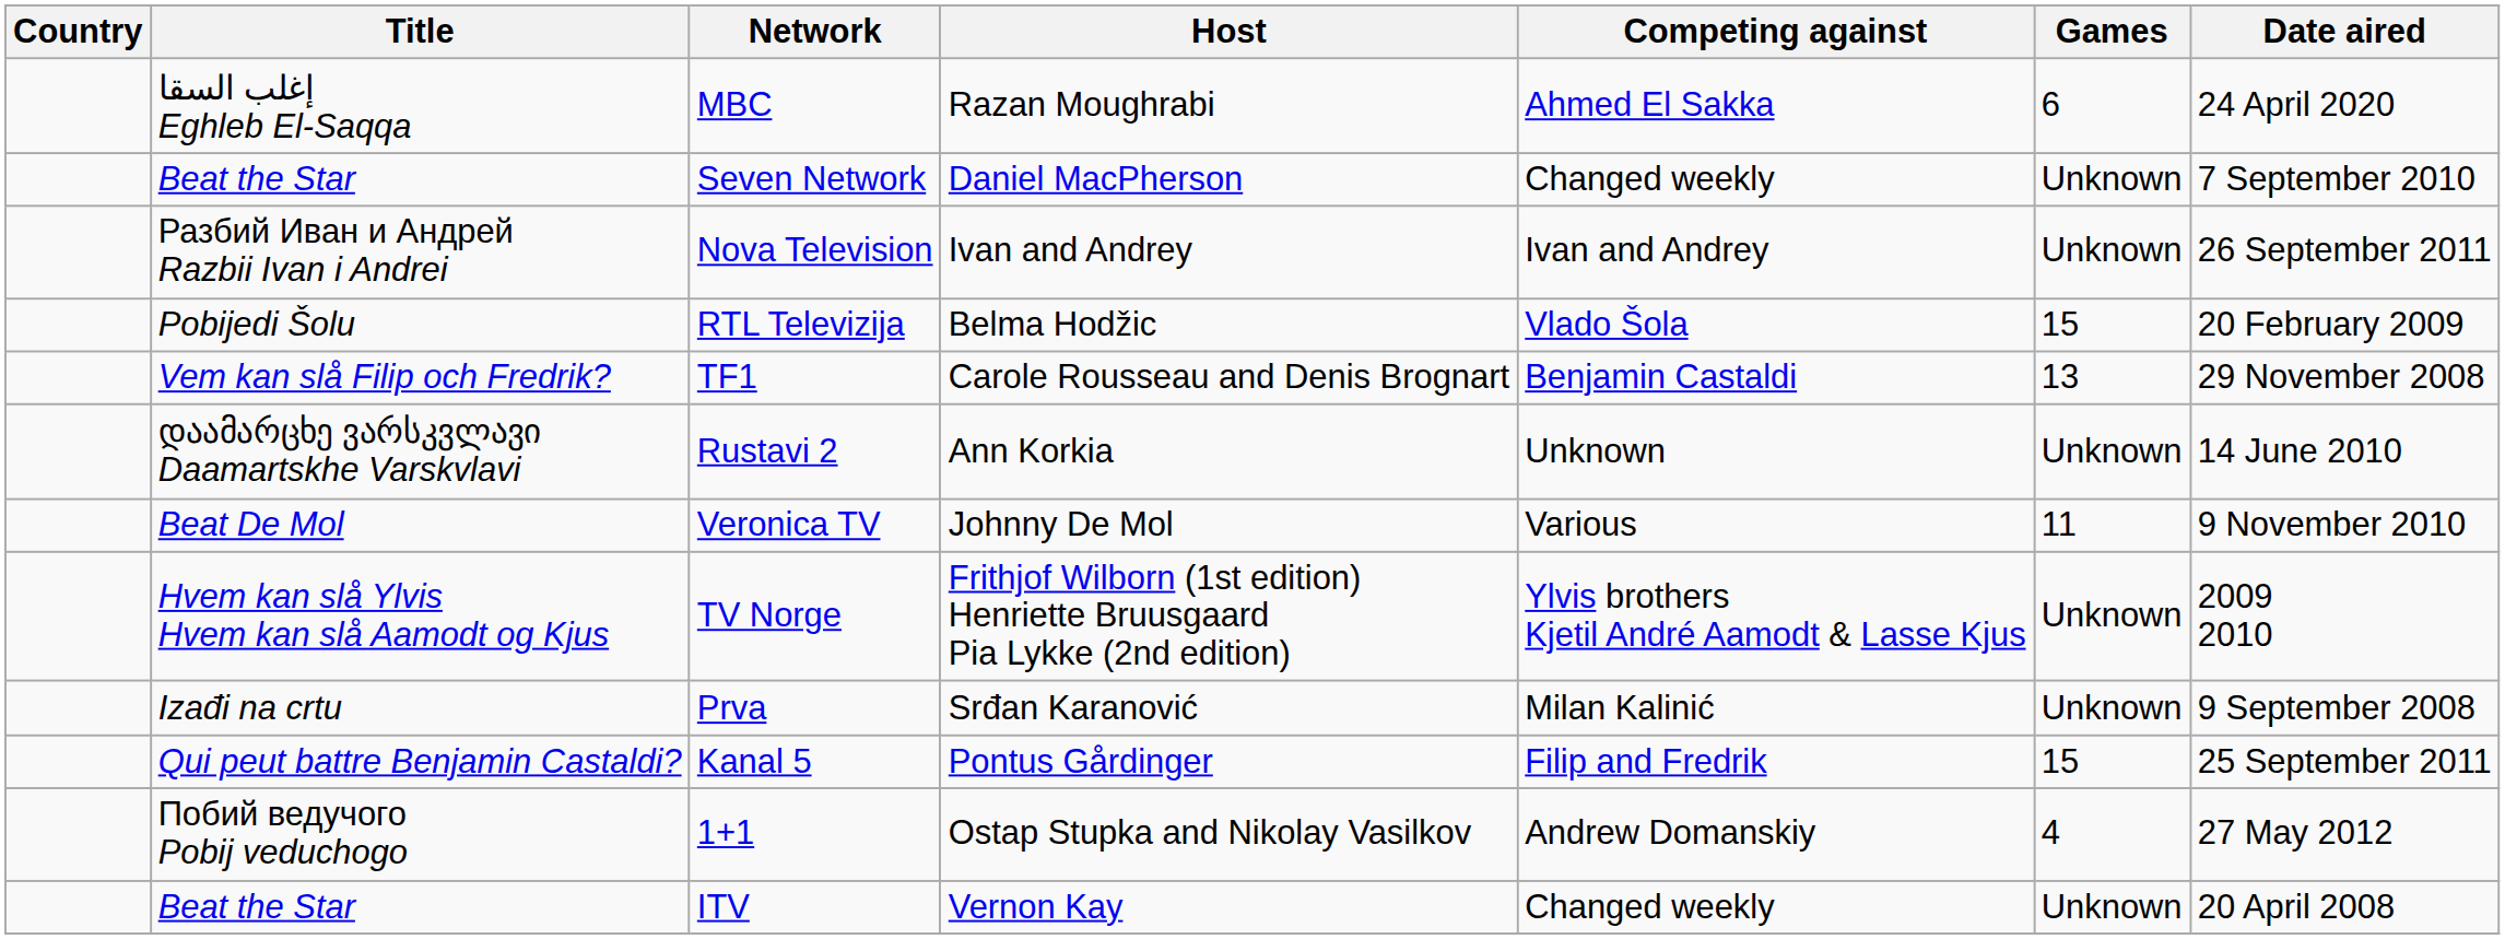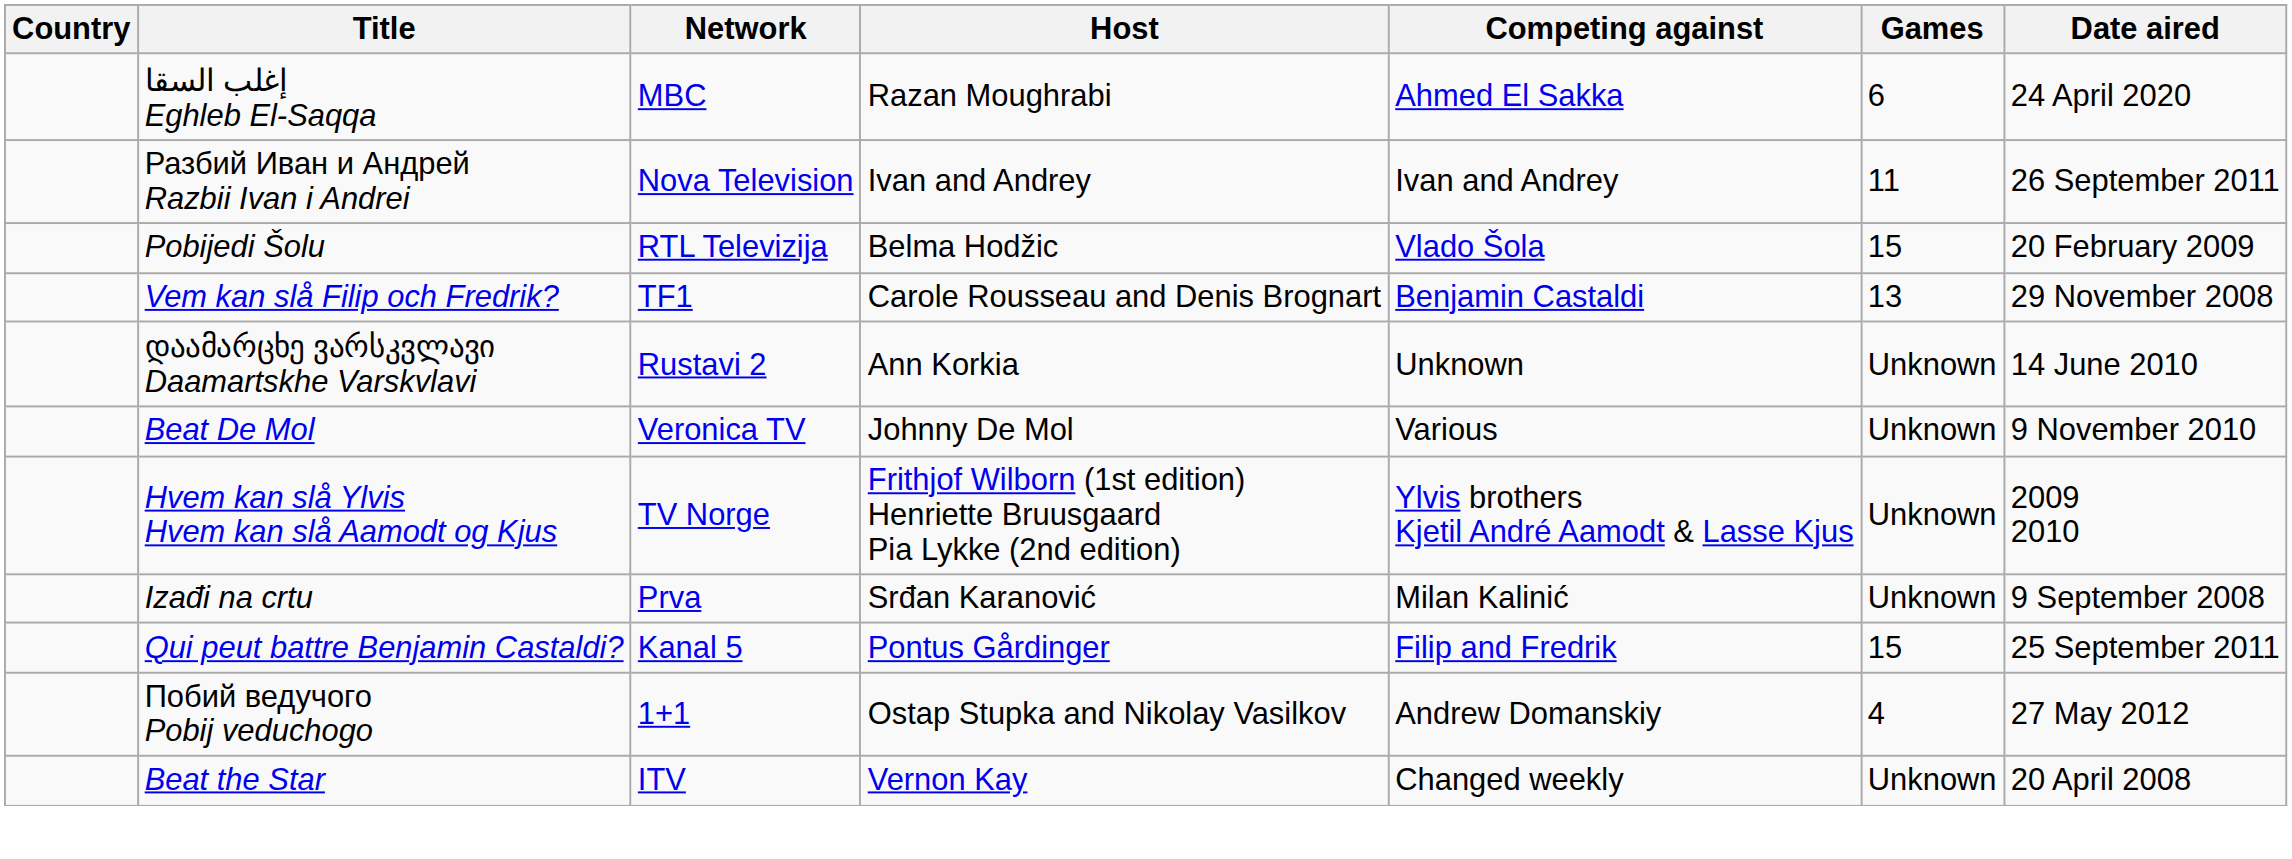- row: Beat the Star | Seven Network | Daniel MacPherson | Changed weekly | Unknown | 7 September 2010
Nova Television | Games: Unknown -> 11
Veronica TV | Games: 11 -> Unknown
